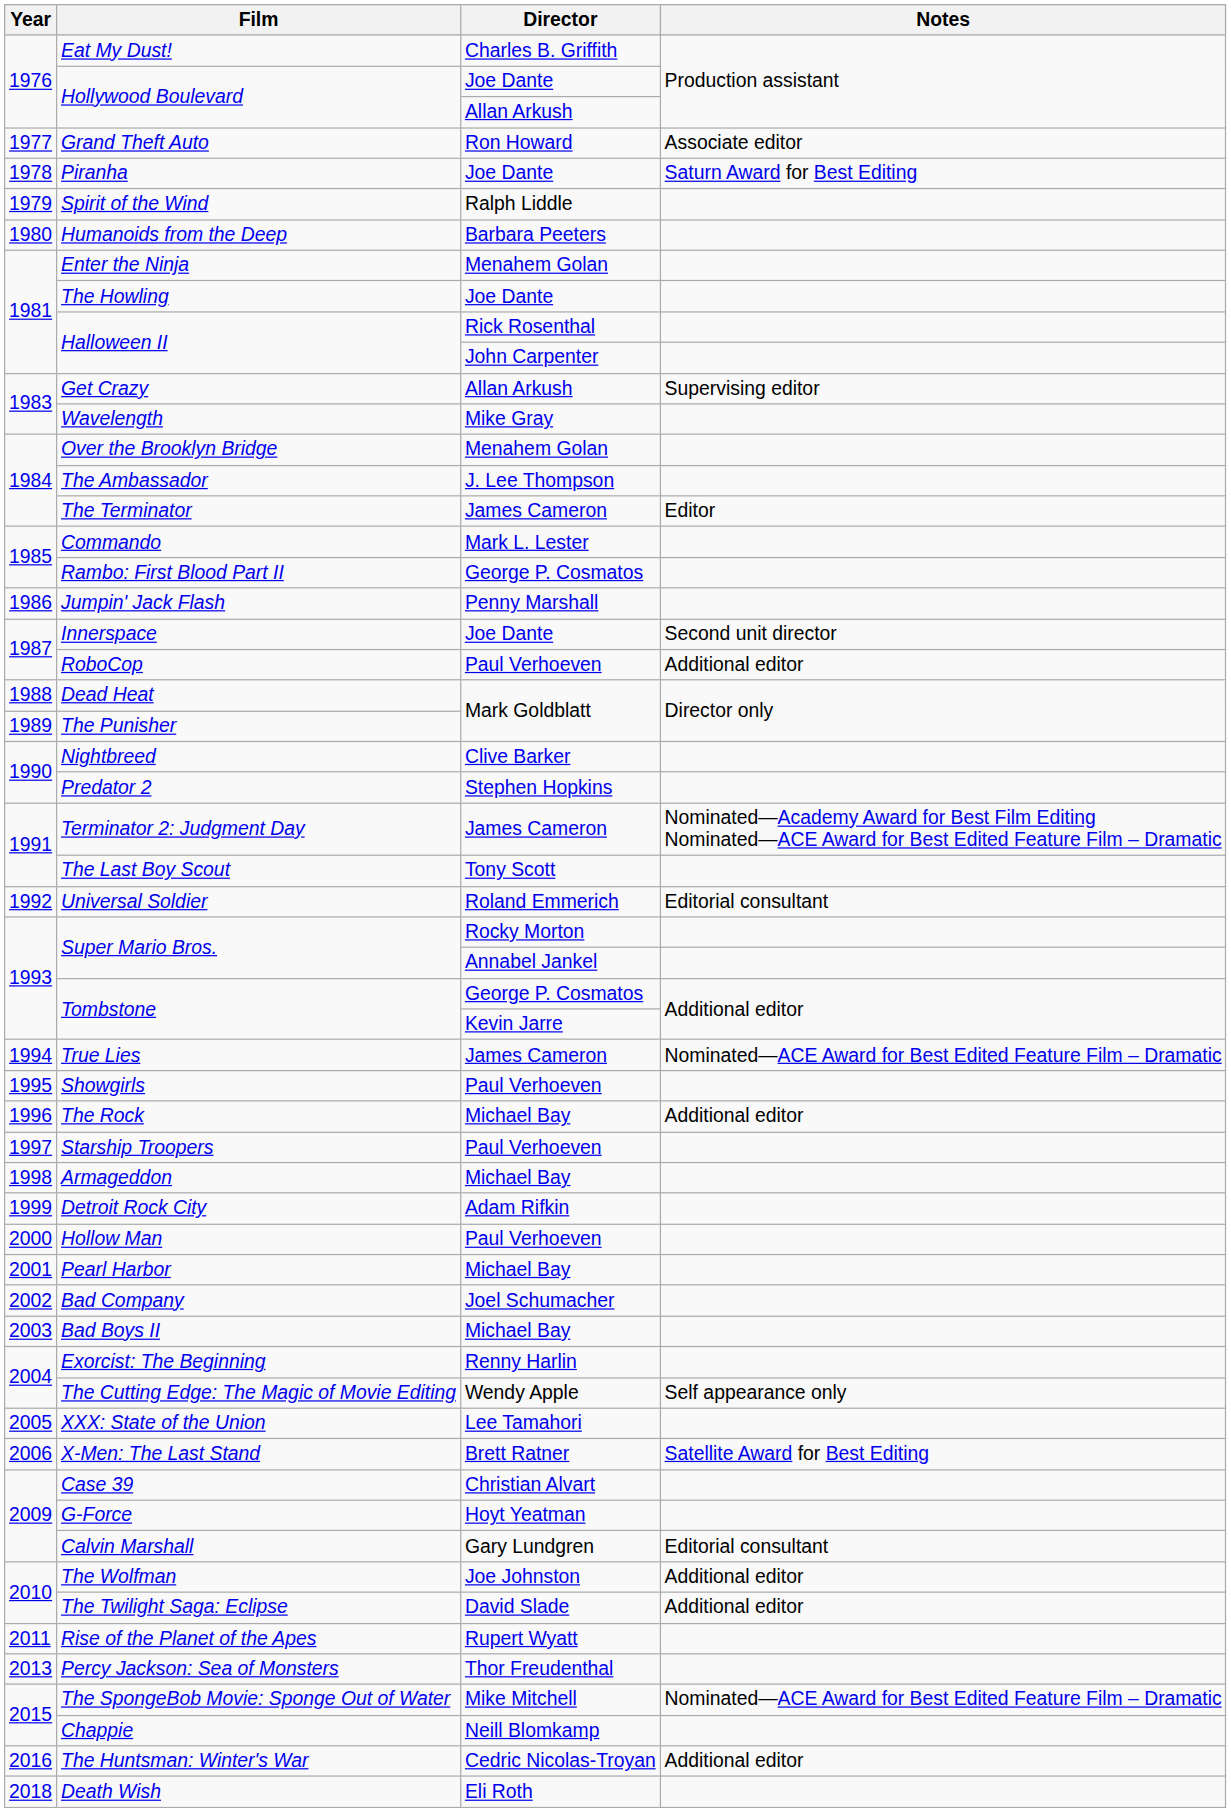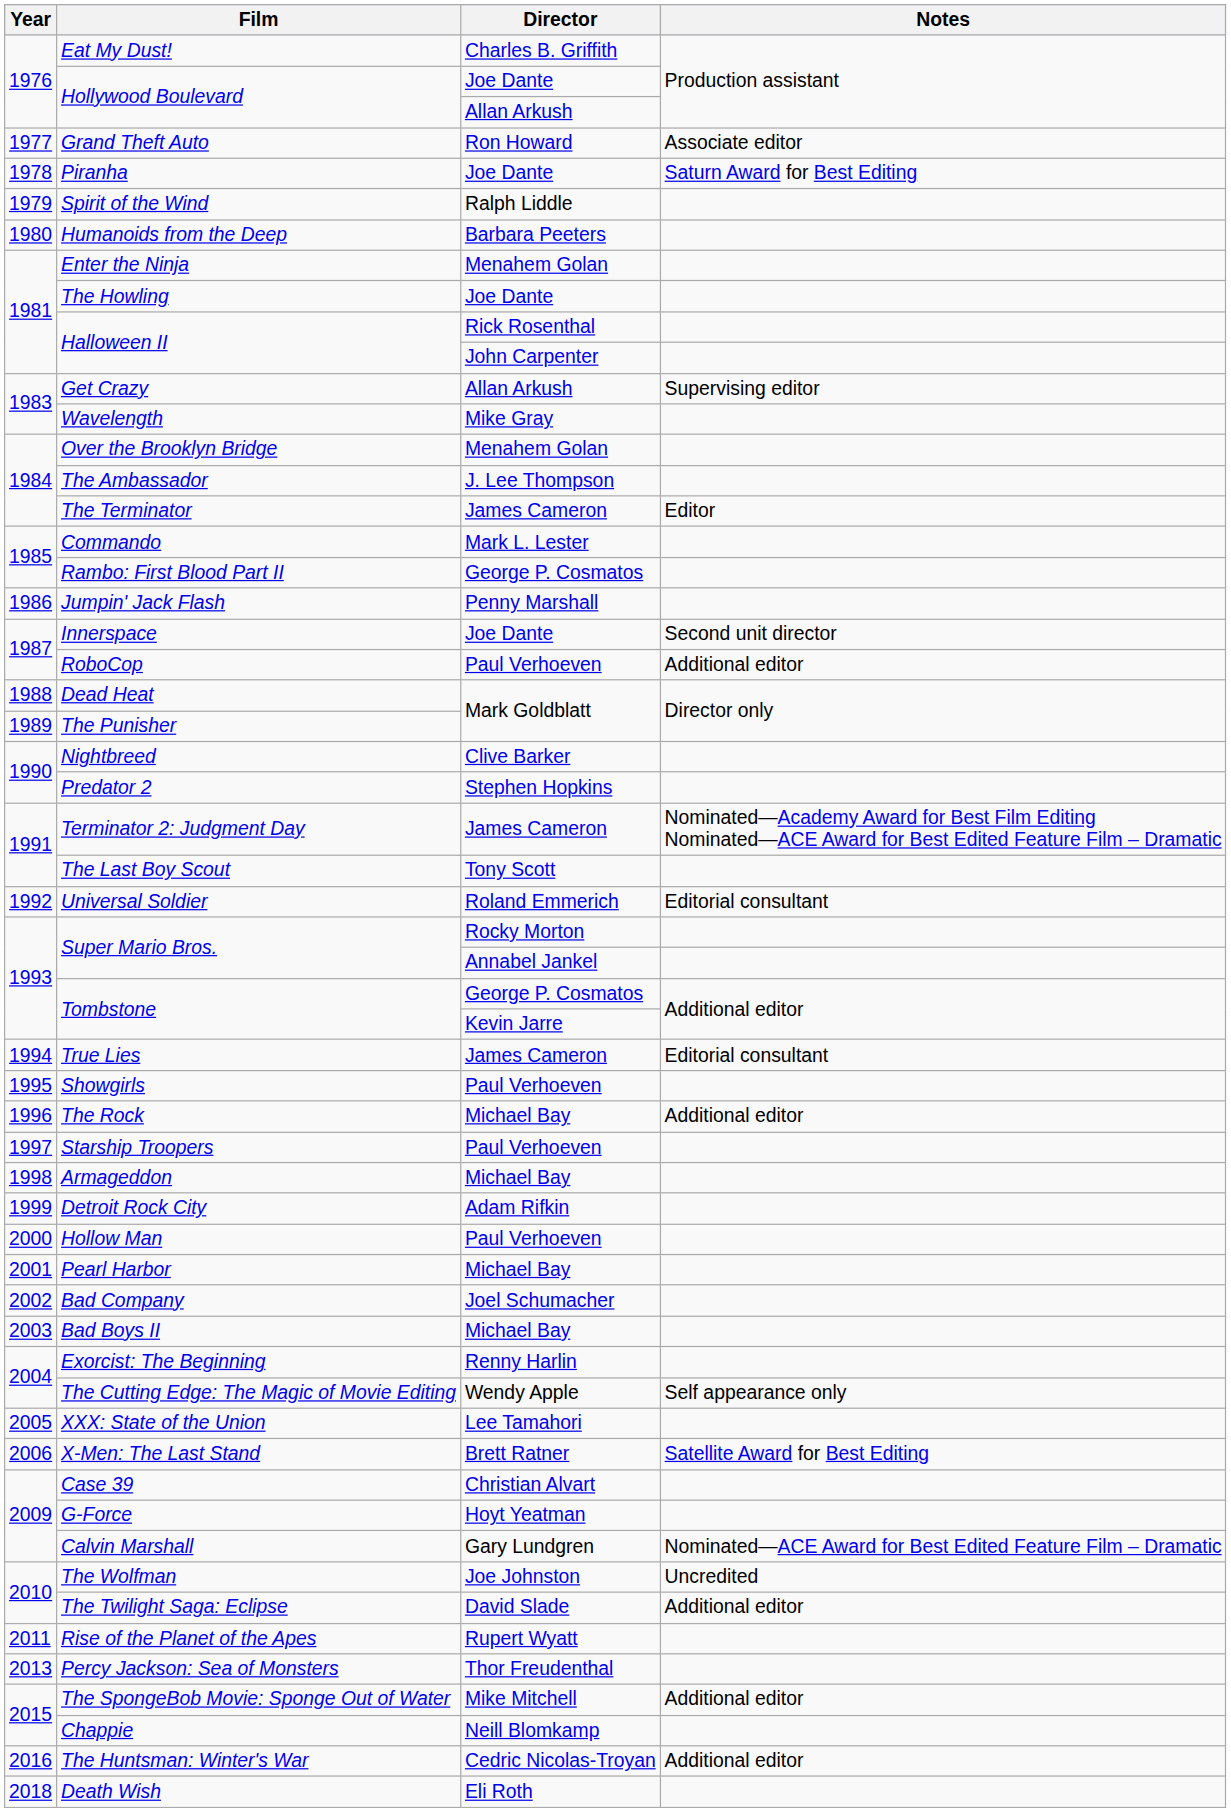True Lies | Notes: Nominated—ACE Award for Best Edited Feature Film – Dramatic -> Editorial consultant
Calvin Marshall | Notes: Editorial consultant -> Nominated—ACE Award for Best Edited Feature Film – Dramatic
The Wolfman | Notes: Additional editor -> Uncredited
The SpongeBob Movie: Sponge Out of Water | Notes: Nominated—ACE Award for Best Edited Feature Film – Dramatic -> Additional editor
